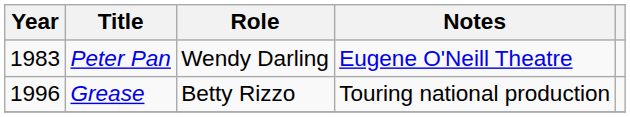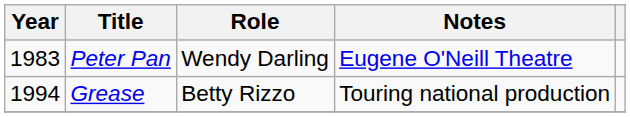Grease | Year: 1996 -> 1994
